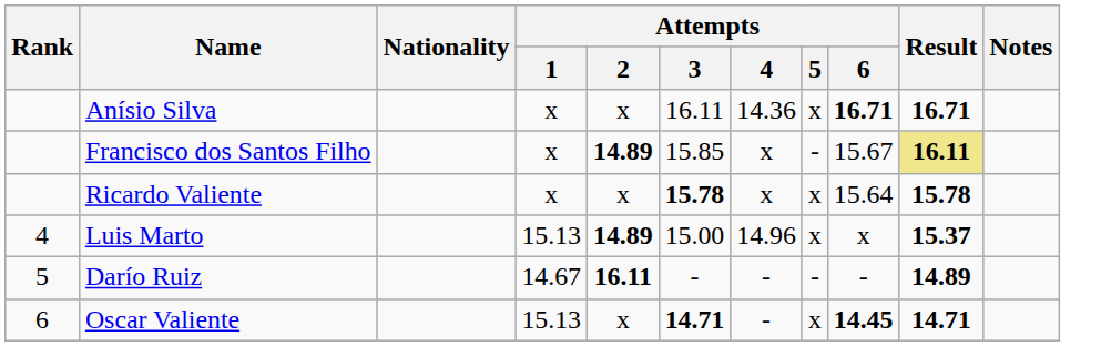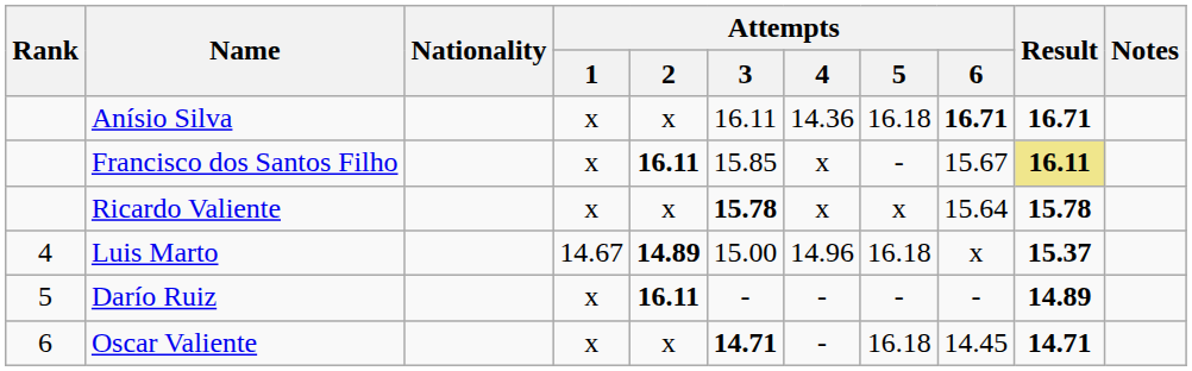Anísio Silva | Attempts / 5: x -> 16.18
Francisco dos Santos Filho | Attempts / 2: 14.89 -> 16.11
Luis Marto | Attempts / 1: 15.13 -> 14.67
Luis Marto | Attempts / 5: x -> 16.18
Darío Ruiz | Attempts / 1: 14.67 -> x
Oscar Valiente | Attempts / 1: 15.13 -> x
Oscar Valiente | Attempts / 5: x -> 16.18
Oscar Valiente | Attempts / 6: bold -> normal
